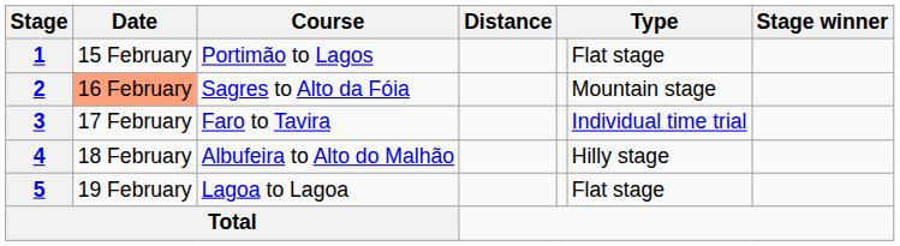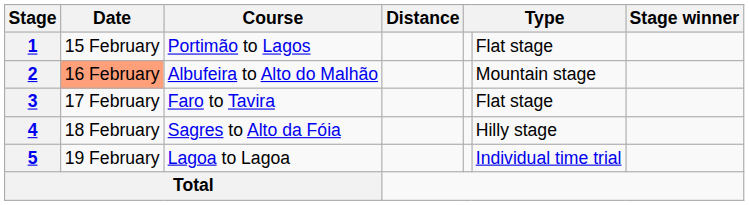2 | Course: Sagres to Alto da Fóia -> Albufeira to Alto do Malhão
3 | column 6: Individual time trial -> Flat stage
4 | Course: Albufeira to Alto do Malhão -> Sagres to Alto da Fóia
5 | column 6: Flat stage -> Individual time trial
